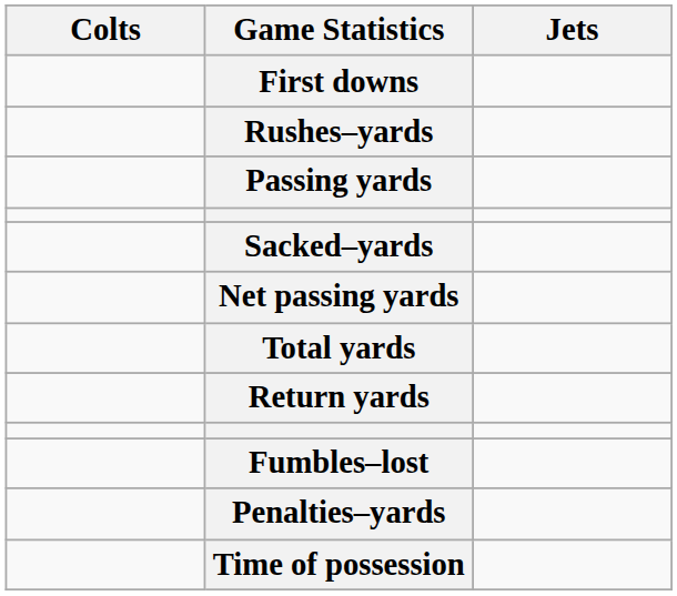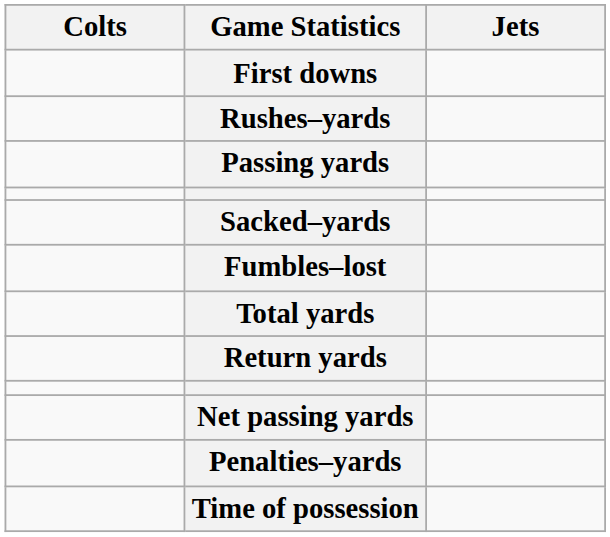rows swapped: Net passing yards <-> Fumbles–lost
